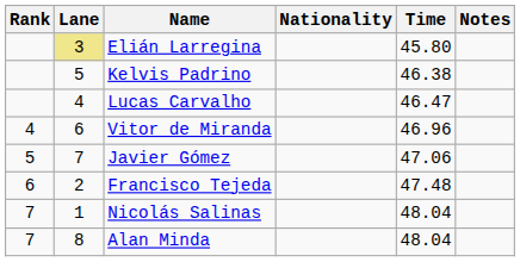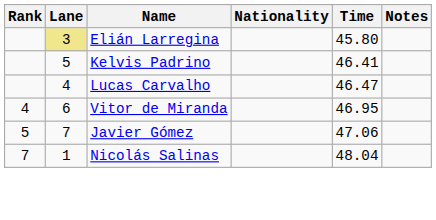Kelvis Padrino | Time: 46.38 -> 46.41
Vitor de Miranda | Time: 46.96 -> 46.95
- row: 6 | 2 | Francisco Tejeda | 47.48
- row: 7 | 8 | Alan Minda | 48.04
